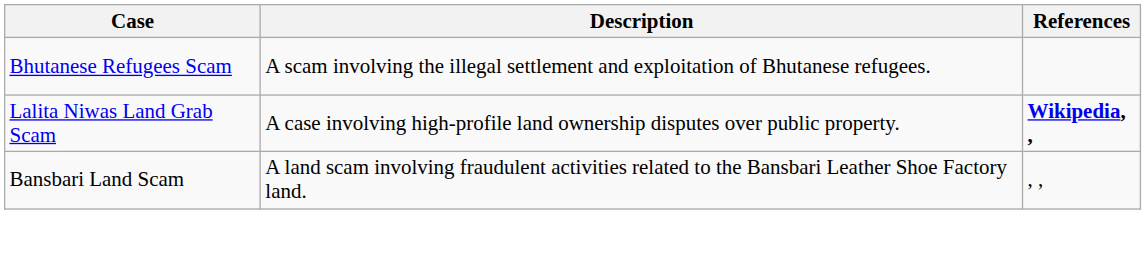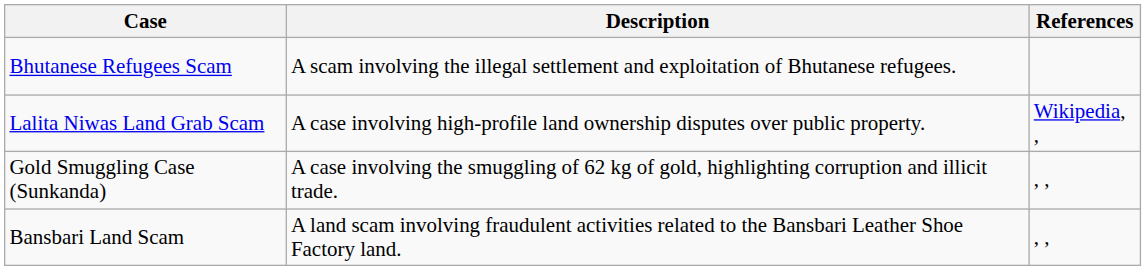Lalita Niwas Land Grab Scam | References: bold -> normal
+ row: Gold Smuggling Case (Sunkanda) | A case involving the smuggling of 62 kg of gold, highlighting corruption and illicit trade. | , ,
